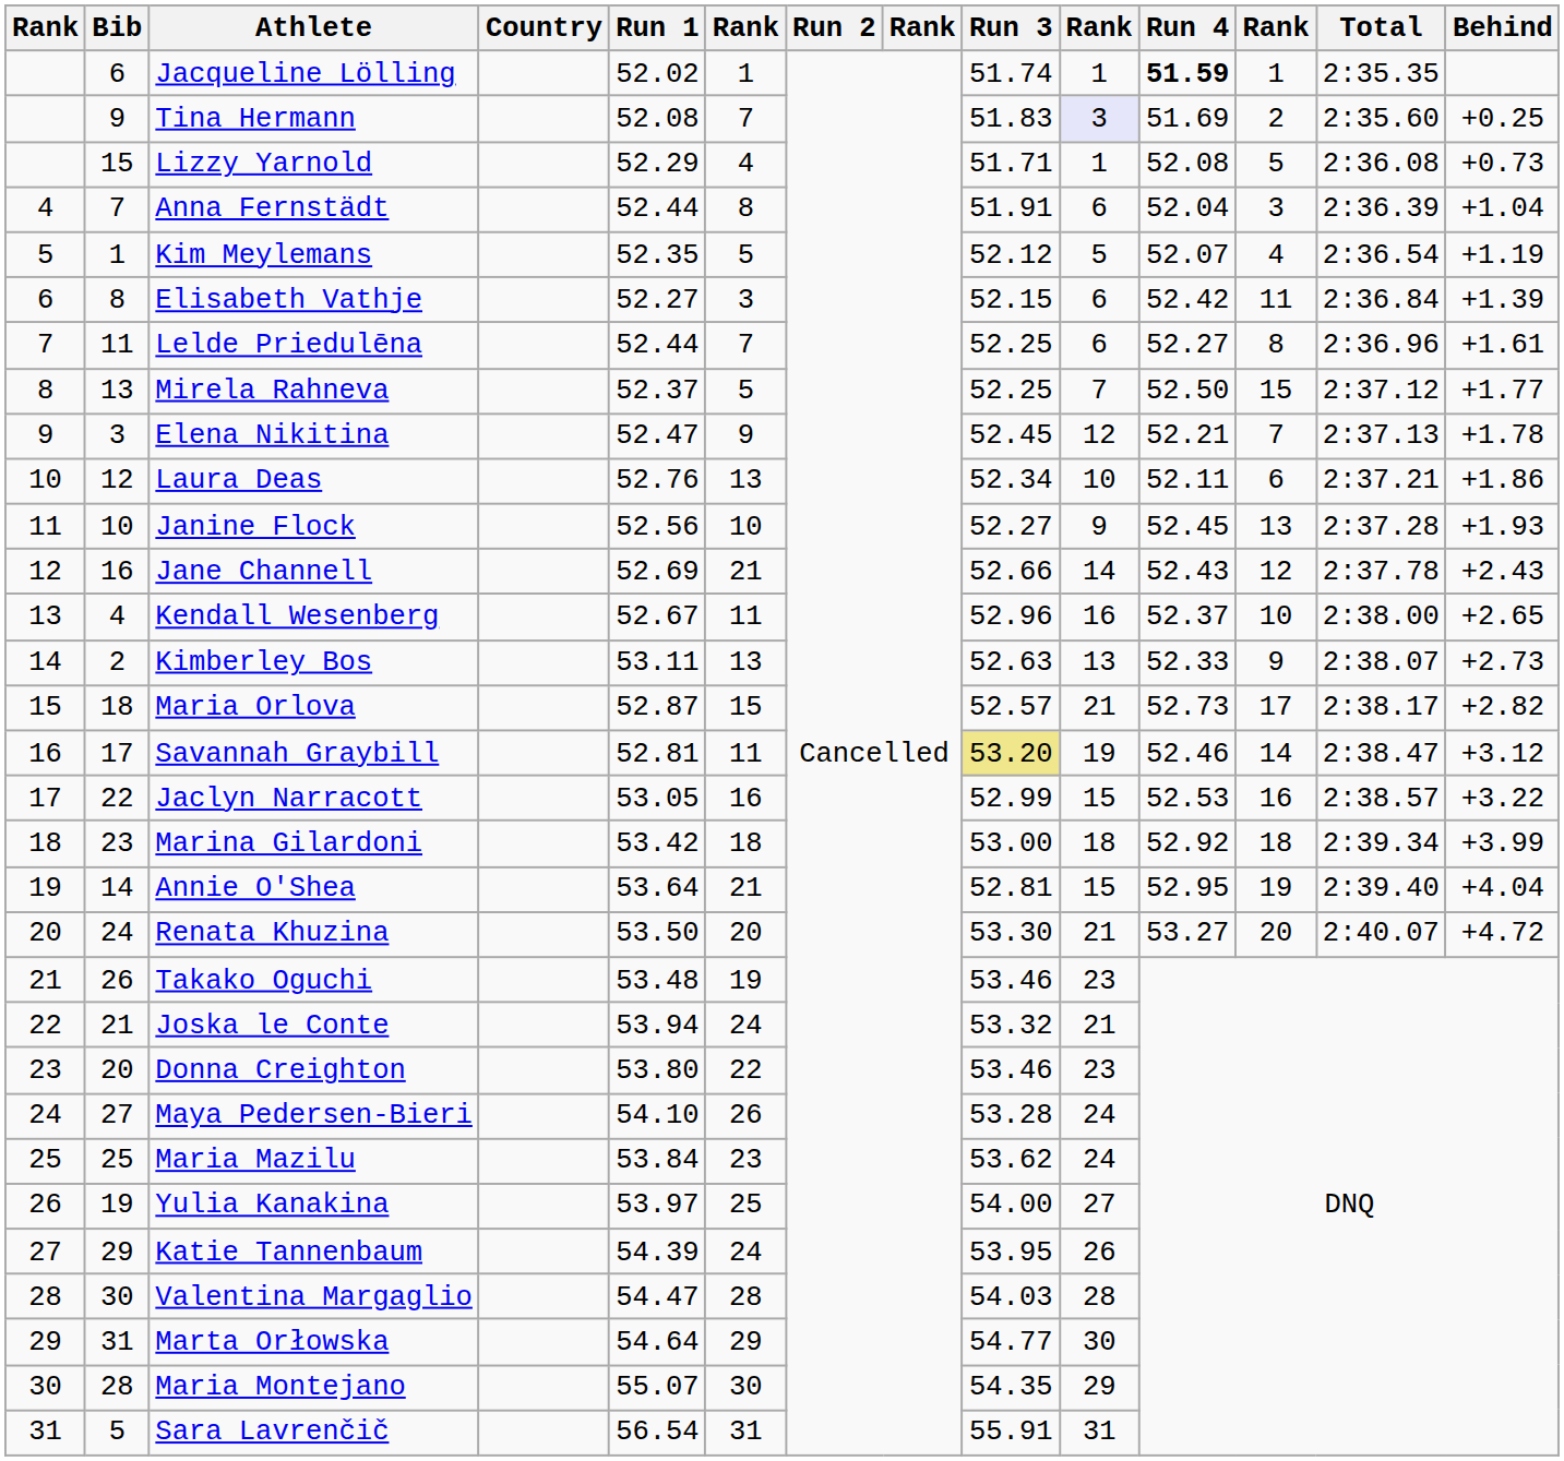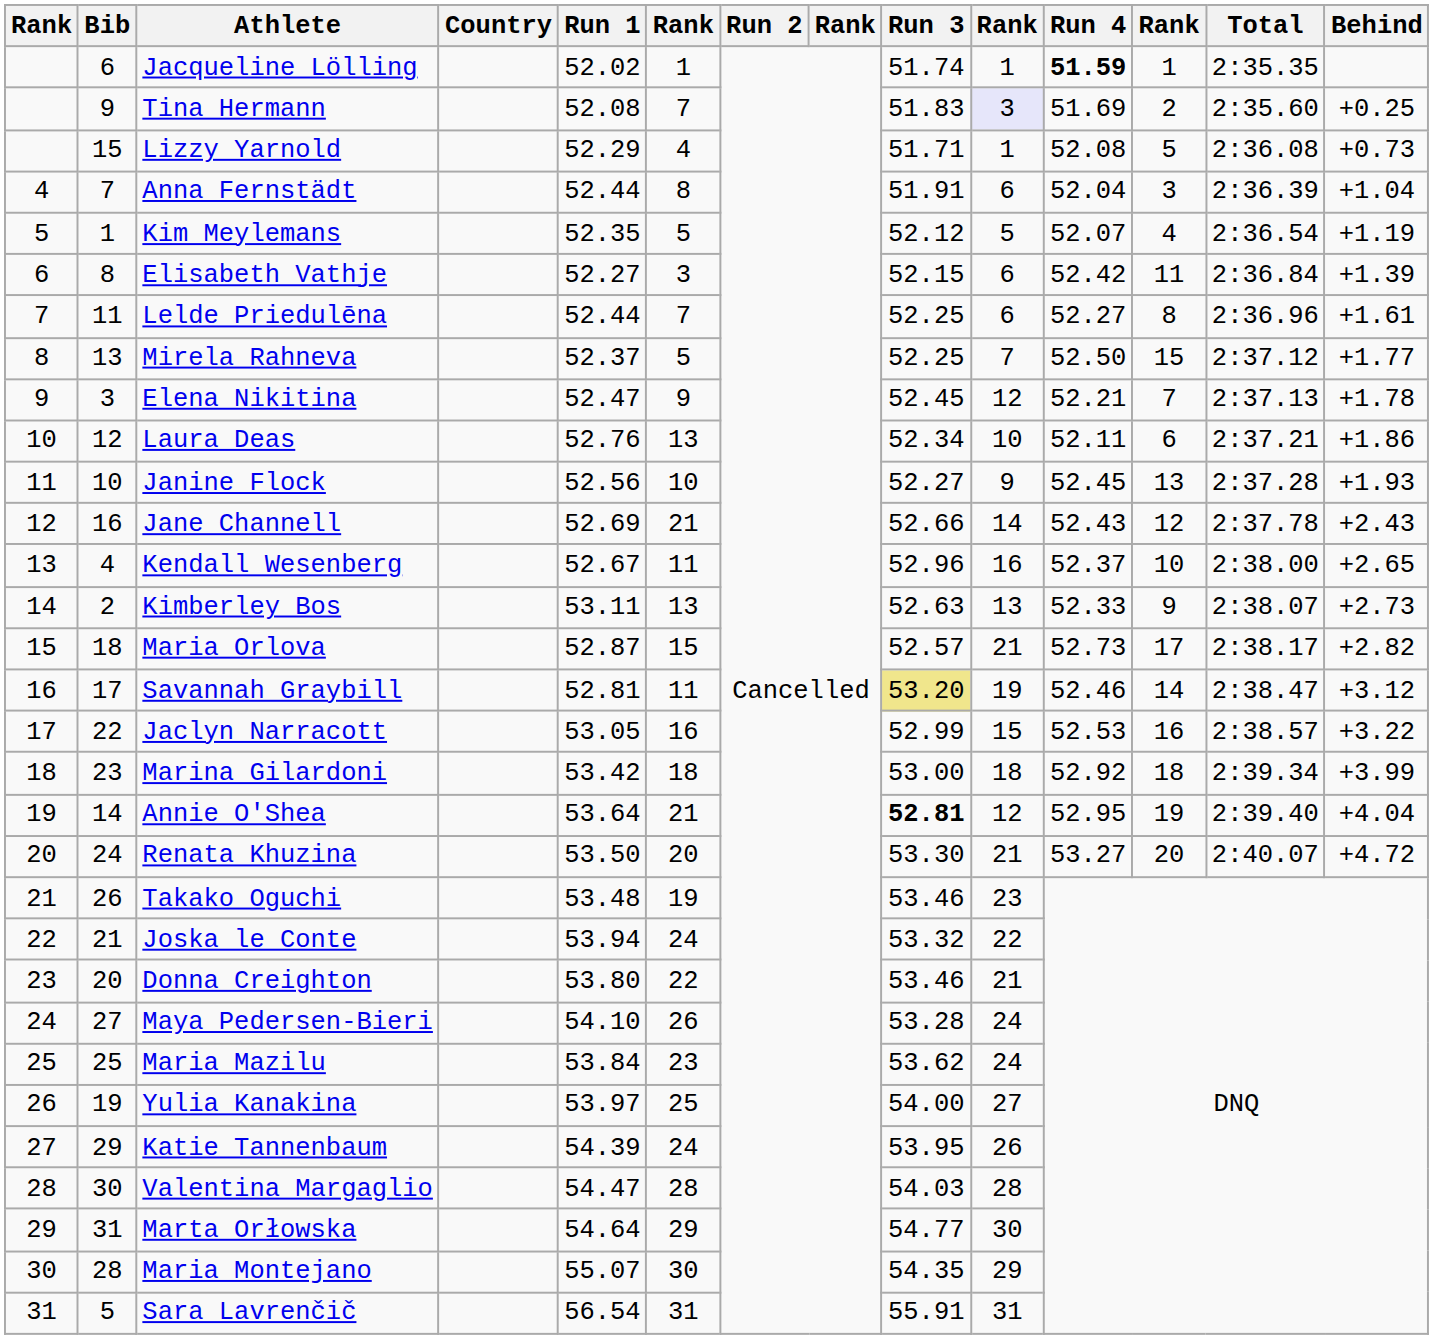Annie O'Shea | Run 3: normal -> bold
Annie O'Shea | column 10: 15 -> 12
Joska le Conte | column 10: 21 -> 22
Donna Creighton | column 10: 23 -> 21
